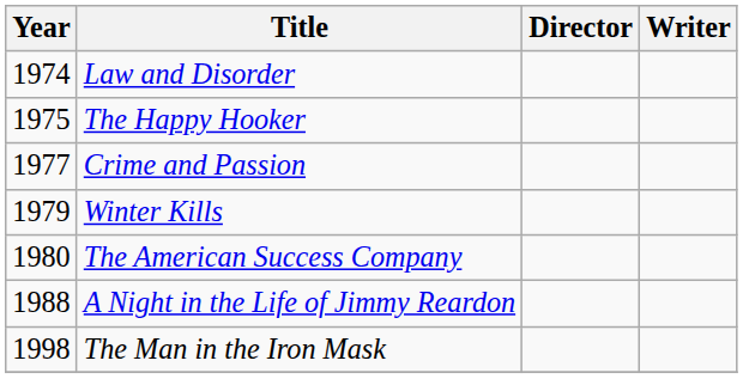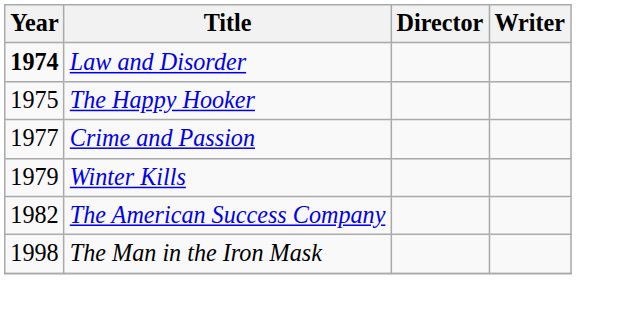Law and Disorder | Year: normal -> bold
The American Success Company | Year: 1980 -> 1982
- row: 1988 | A Night in the Life of Jimmy Reardon
